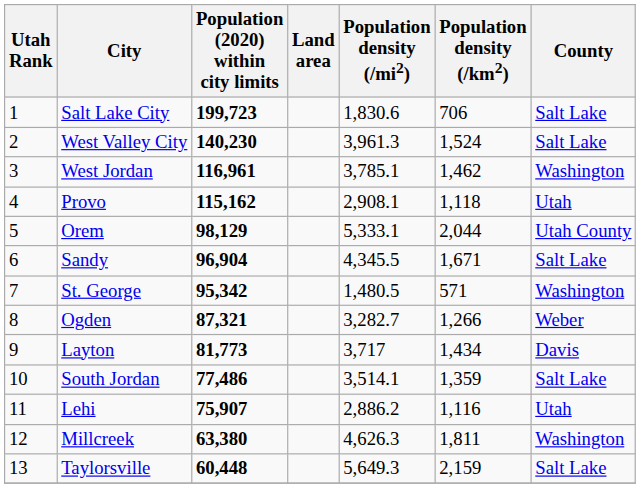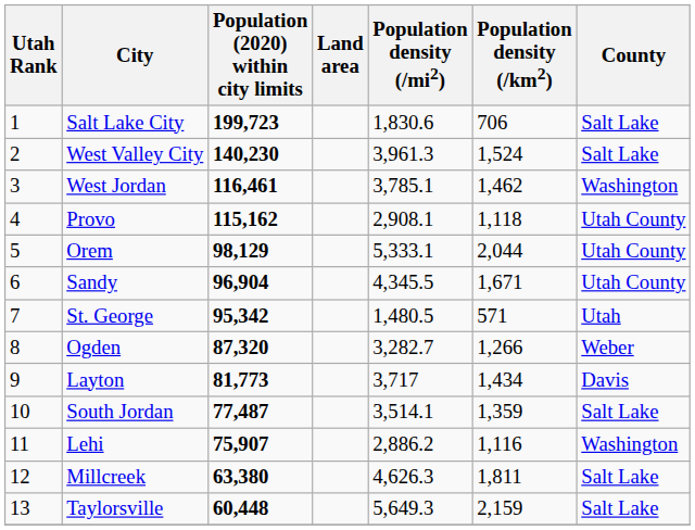West Jordan | Population (2020) within city limits: 116,961 -> 116,461
Provo | County: Utah -> Utah County
Sandy | County: Salt Lake -> Utah County
St. George | County: Washington -> Utah
Ogden | Population (2020) within city limits: 87,321 -> 87,320
South Jordan | Population (2020) within city limits: 77,486 -> 77,487
Lehi | County: Utah -> Washington
Millcreek | County: Washington -> Salt Lake
